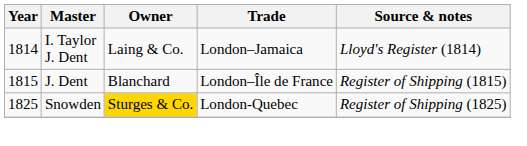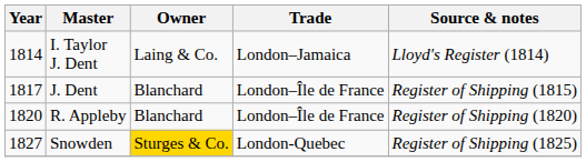J. Dent | Year: 1815 -> 1817
+ row: 1820 | R. Appleby | Blanchard | London–Île de France | Register of Shipping (1820)
Snowden | Year: 1825 -> 1827
